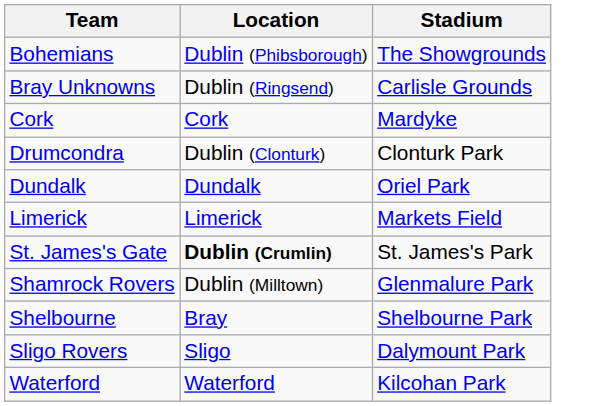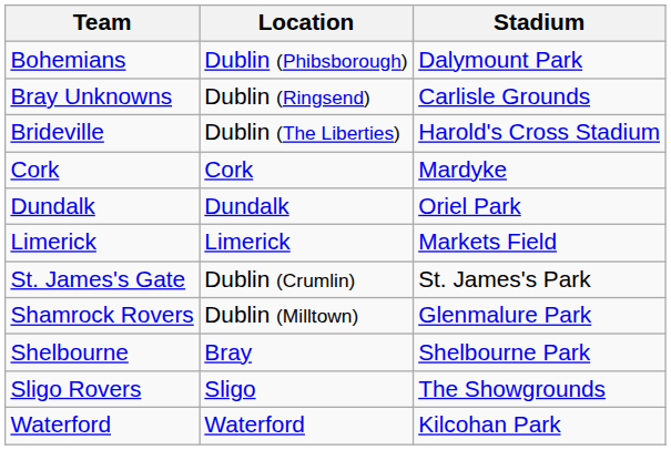Bohemians | Stadium: The Showgrounds -> Dalymount Park
+ row: Brideville | Dublin (The Liberties) | Harold's Cross Stadium
- row: Drumcondra | Dublin (Clonturk) | Clonturk Park
St. James's Gate | Location: bold -> normal
Sligo Rovers | Stadium: Dalymount Park -> The Showgrounds
